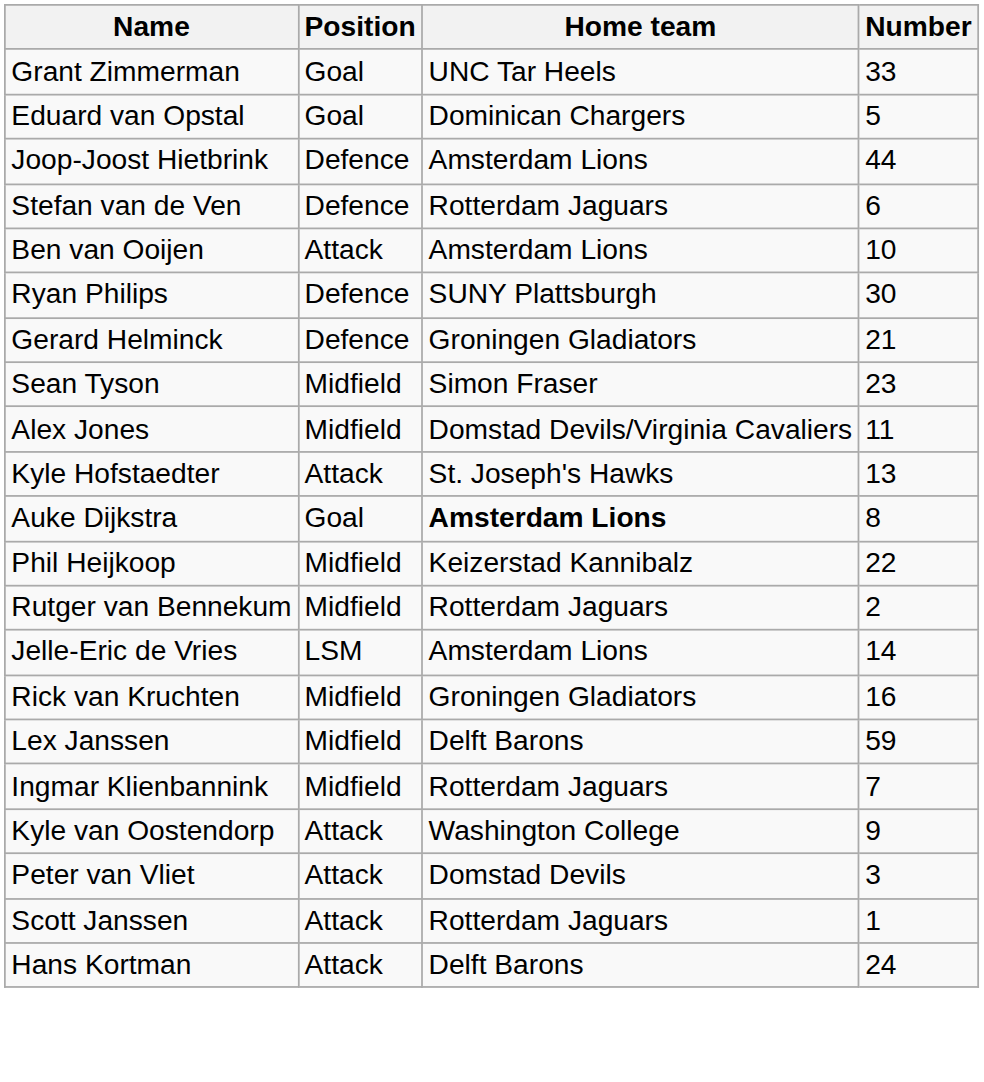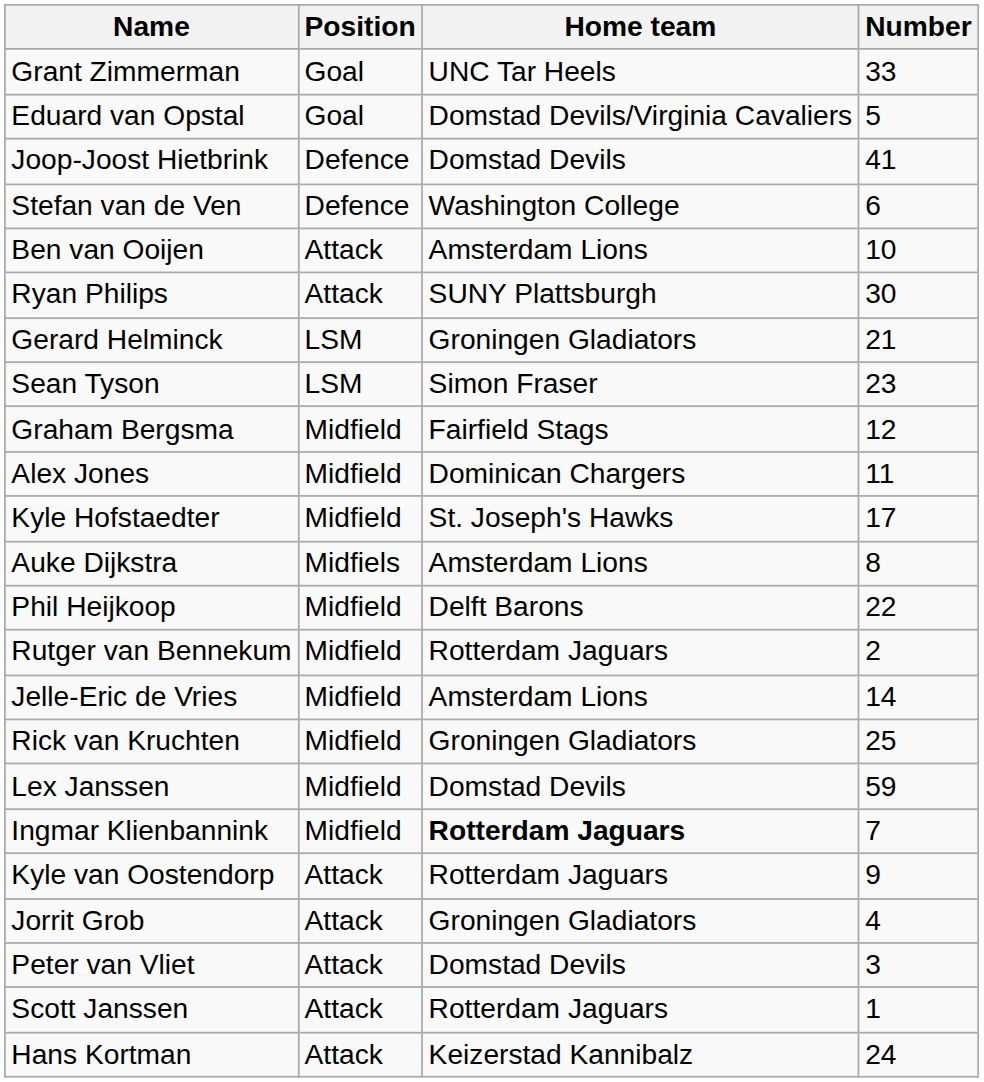Eduard van Opstal | Home team: Dominican Chargers -> Domstad Devils/Virginia Cavaliers
Joop-Joost Hietbrink | Home team: Amsterdam Lions -> Domstad Devils
Joop-Joost Hietbrink | Number: 44 -> 41
Stefan van de Ven | Home team: Rotterdam Jaguars -> Washington College
Ryan Philips | Position: Defence -> Attack
Gerard Helminck | Position: Defence -> LSM
Sean Tyson | Position: Midfield -> LSM
+ row: Graham Bergsma | Midfield | Fairfield Stags | 12
Alex Jones | Home team: Domstad Devils/Virginia Cavaliers -> Dominican Chargers
Kyle Hofstaedter | Position: Attack -> Midfield
Kyle Hofstaedter | Number: 13 -> 17
Auke Dijkstra | Position: Goal -> Midfiels
Auke Dijkstra | Home team: bold -> normal
Phil Heijkoop | Home team: Keizerstad Kannibalz -> Delft Barons
Jelle-Eric de Vries | Position: LSM -> Midfield
Rick van Kruchten | Number: 16 -> 25
Lex Janssen | Home team: Delft Barons -> Domstad Devils
Ingmar Klienbannink | Home team: normal -> bold
Kyle van Oostendorp | Home team: Washington College -> Rotterdam Jaguars
+ row: Jorrit Grob | Attack | Groningen Gladiators | 4
Hans Kortman | Home team: Delft Barons -> Keizerstad Kannibalz
